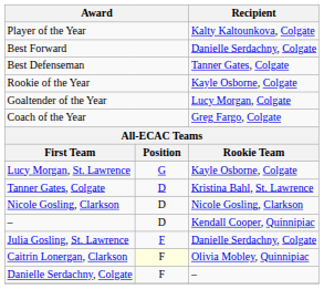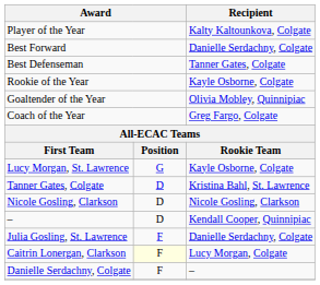Goaltender of the Year | Recipient: Lucy Morgan, Colgate -> Olivia Mobley, Quinnipiac
Caitrin Lonergan, Clarkson | Recipient: Olivia Mobley, Quinnipiac -> Lucy Morgan, Colgate
